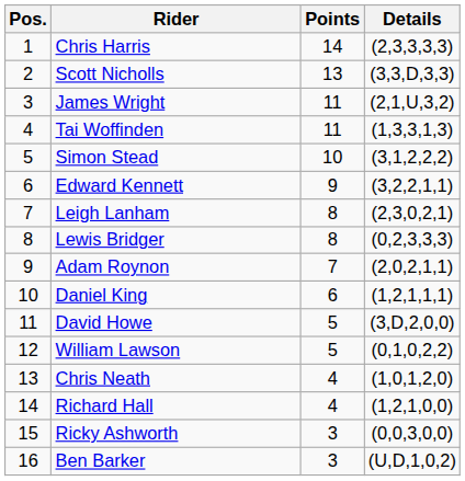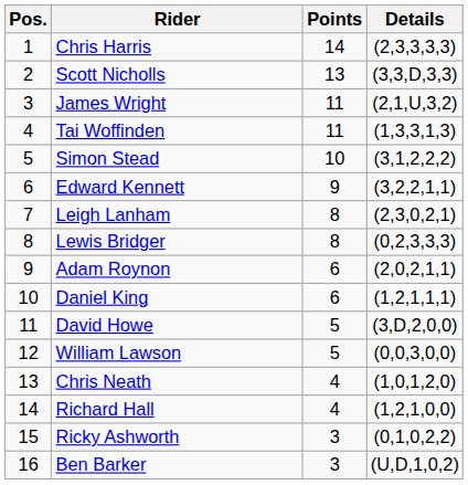Adam Roynon | Points: 7 -> 6
William Lawson | Details: (0,1,0,2,2) -> (0,0,3,0,0)
Ricky Ashworth | Details: (0,0,3,0,0) -> (0,1,0,2,2)
